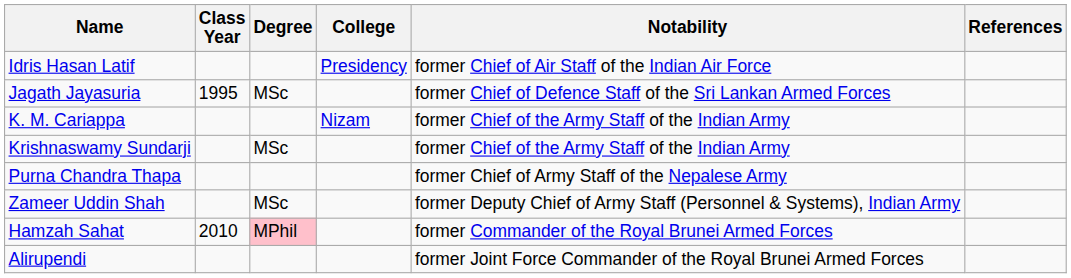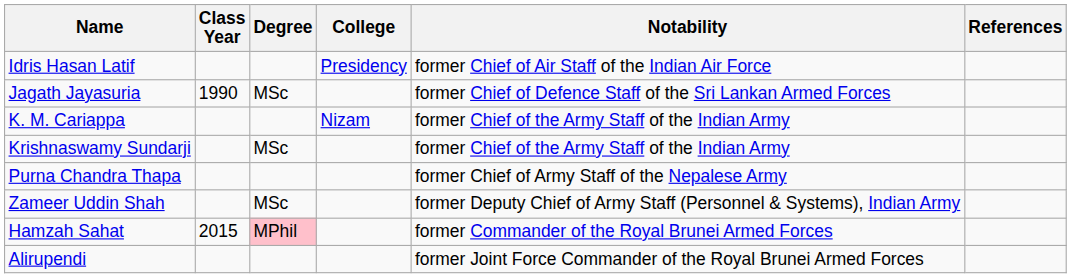Jagath Jayasuria | Class Year: 1995 -> 1990
Hamzah Sahat | Class Year: 2010 -> 2015
